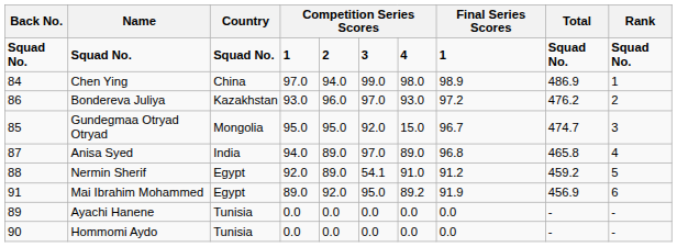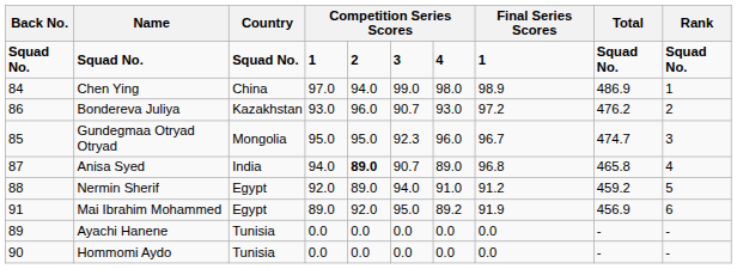Bondereva Juliya | column 6: 97.0 -> 90.7
Gundegmaa Otryad Otryad | column 6: 92.0 -> 92.3
Gundegmaa Otryad Otryad | column 7: 15.0 -> 96.0
Anisa Syed | column 5: normal -> bold
Anisa Syed | column 6: 97.0 -> 90.7
Nermin Sherif | column 6: 54.1 -> 94.0
